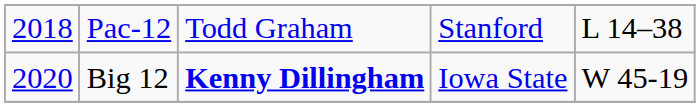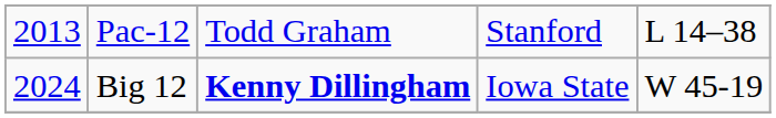Pac-12 | column 1: 2018 -> 2013
Big 12 | column 1: 2020 -> 2024
